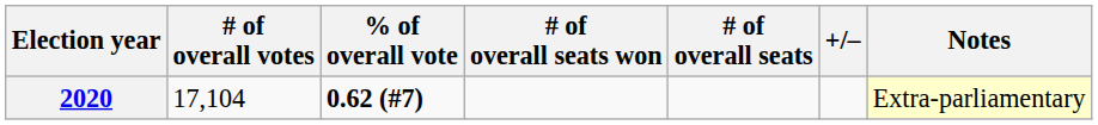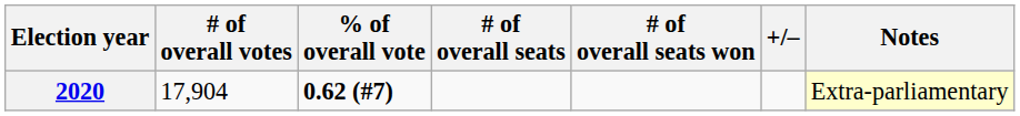columns swapped: # of overall seats won <-> # of overall seats
2020 | # of overall votes: 17,104 -> 17,904
